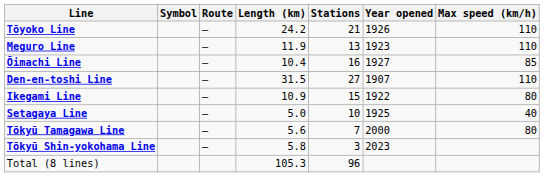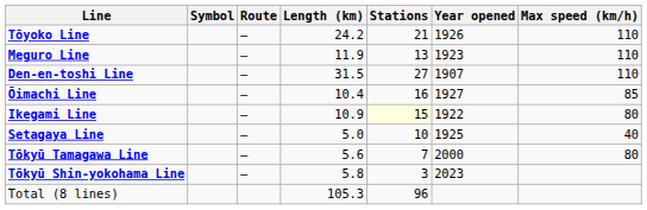rows swapped: Den-en-toshi Line <-> Ōimachi Line
Ikegami Line | Stations: no background -> lightyellow background
